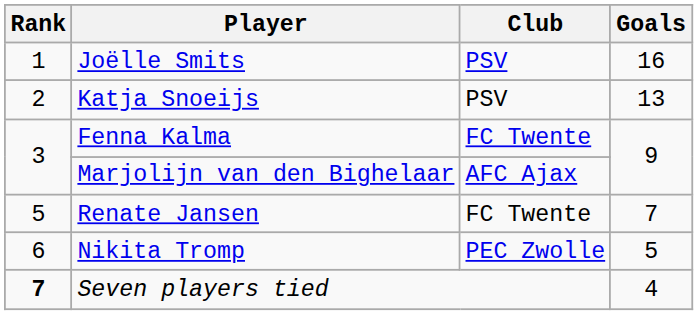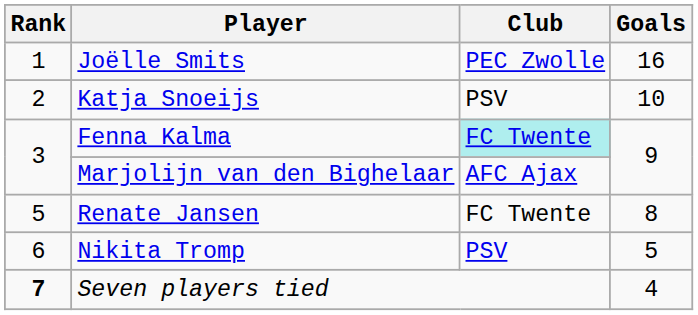Joëlle Smits | Club: PSV -> PEC Zwolle
Katja Snoeijs | Goals: 13 -> 10
Fenna Kalma | Club: no background -> paleturquoise background
Renate Jansen | Goals: 7 -> 8
Nikita Tromp | Club: PEC Zwolle -> PSV
